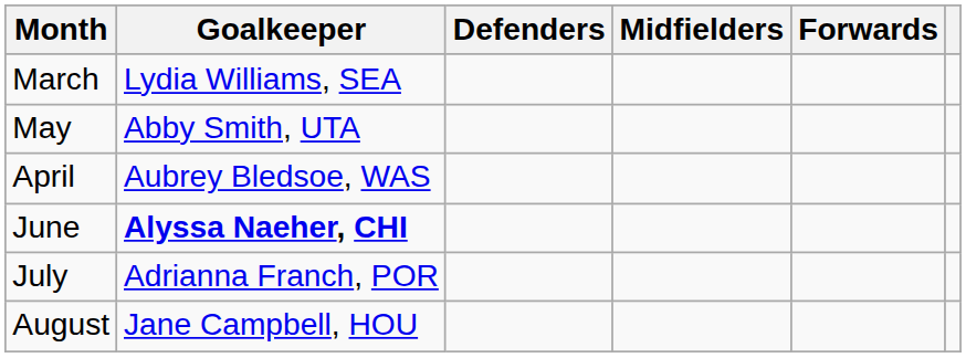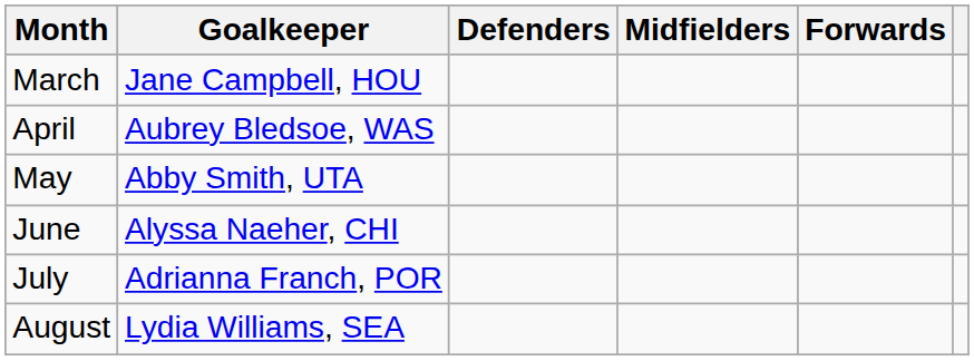March | Goalkeeper: Lydia Williams, SEA -> Jane Campbell, HOU
rows swapped: April <-> May
June | Goalkeeper: bold -> normal
August | Goalkeeper: Jane Campbell, HOU -> Lydia Williams, SEA
